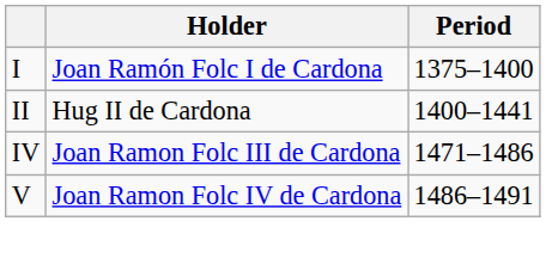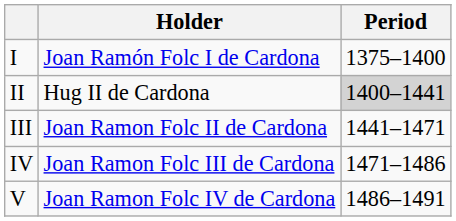II | Period: no background -> lightgrey background
+ row: III | Joan Ramon Folc II de Cardona | 1441–1471
